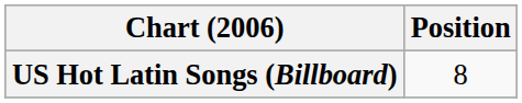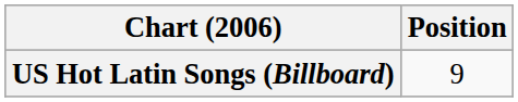US Hot Latin Songs (Billboard) | Position: 8 -> 9
